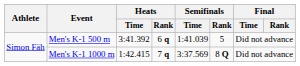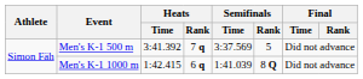Men's K-1 500 m | Heats / Rank: 6 q -> 7 q
Men's K-1 500 m | Semifinals / Time: 1:41.039 -> 3:37.569
Men's K-1 1000 m | Heats / Rank: 7 q -> 6 q
Men's K-1 1000 m | Semifinals / Time: 3:37.569 -> 1:41.039
